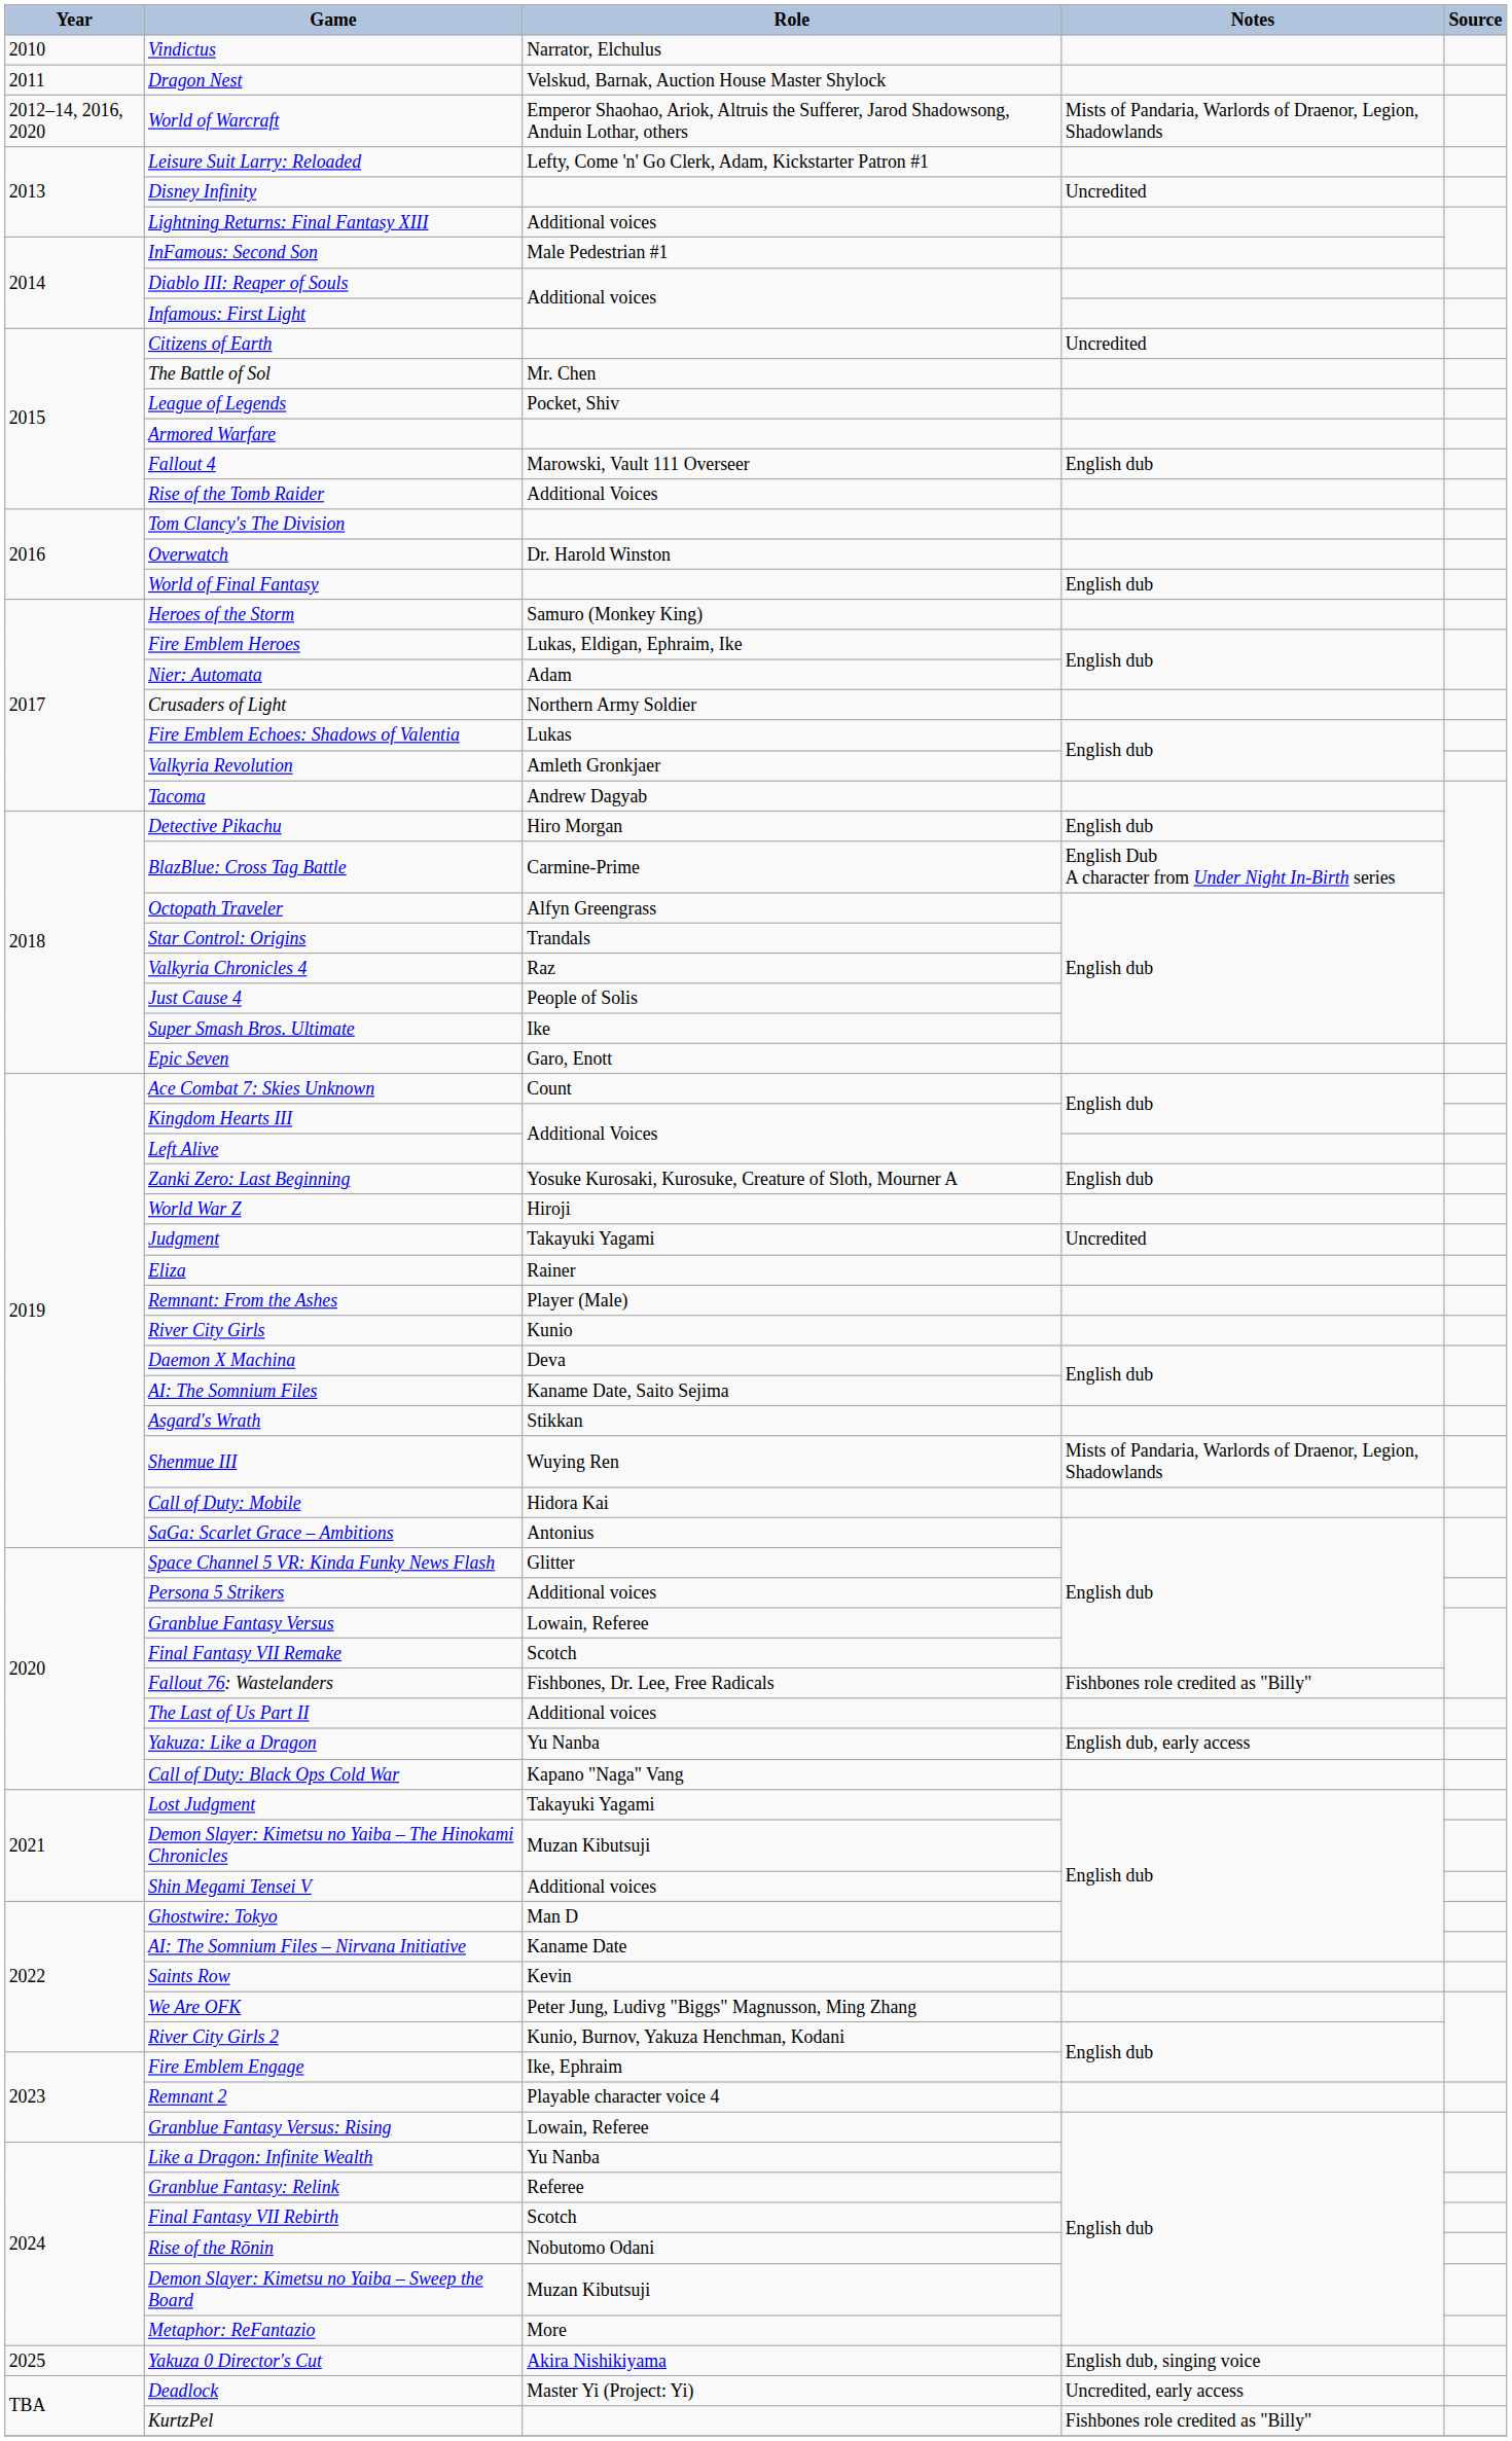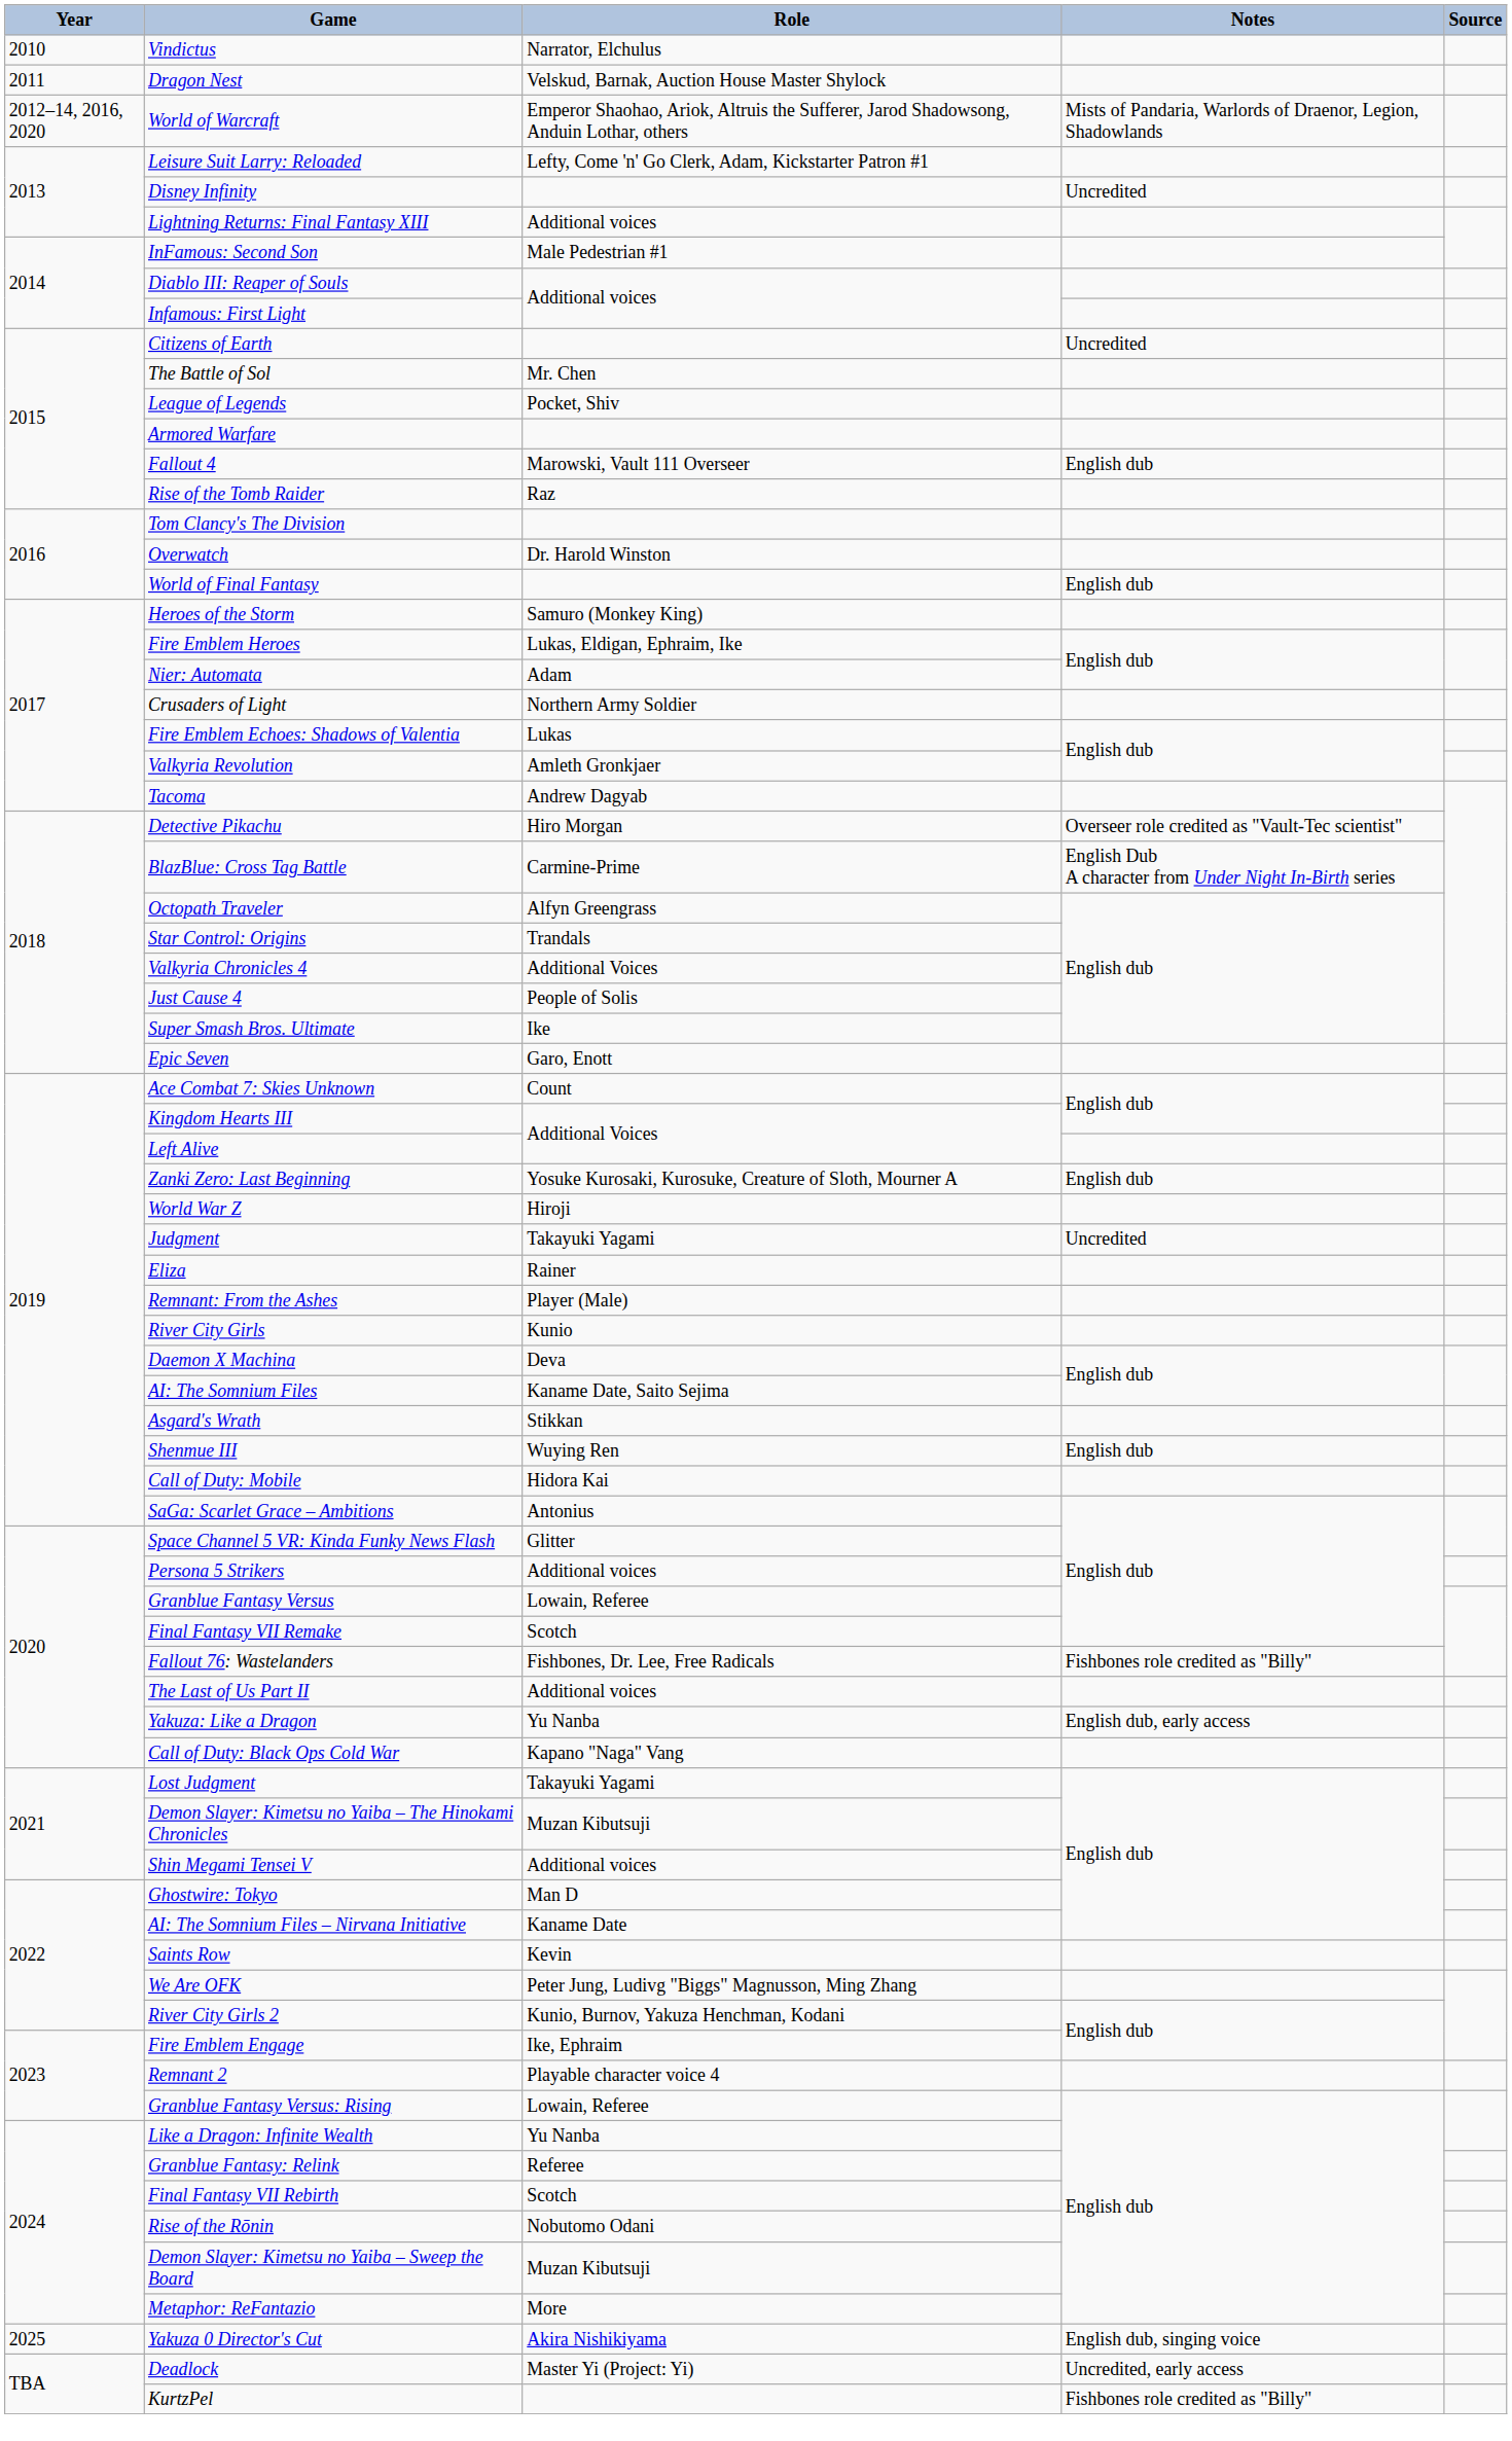Rise of the Tomb Raider | Role: Additional Voices -> Raz
Detective Pikachu | Notes: English dub -> Overseer role credited as "Vault-Tec scientist"
Valkyria Chronicles 4 | Role: Raz -> Additional Voices
Shenmue III | Notes: Mists of Pandaria, Warlords of Draenor, Legion, Shadowlands -> English dub
